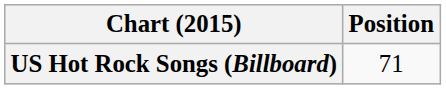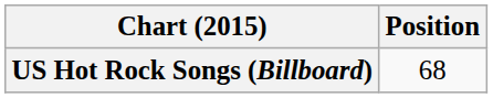US Hot Rock Songs (Billboard) | Position: 71 -> 68
